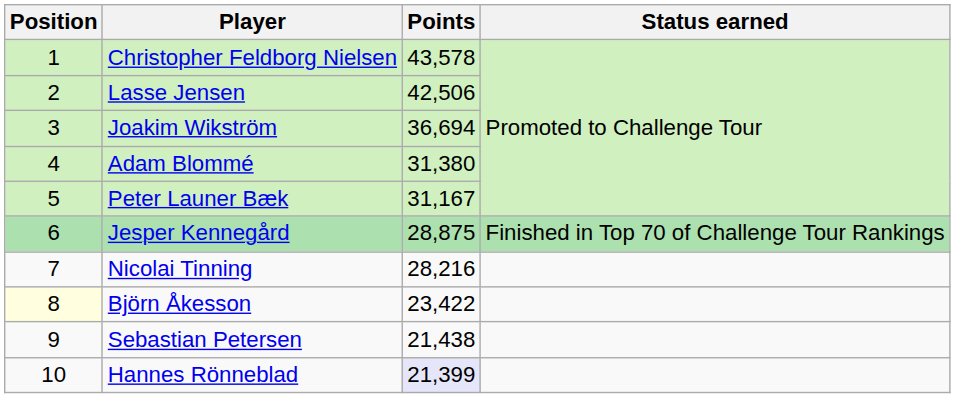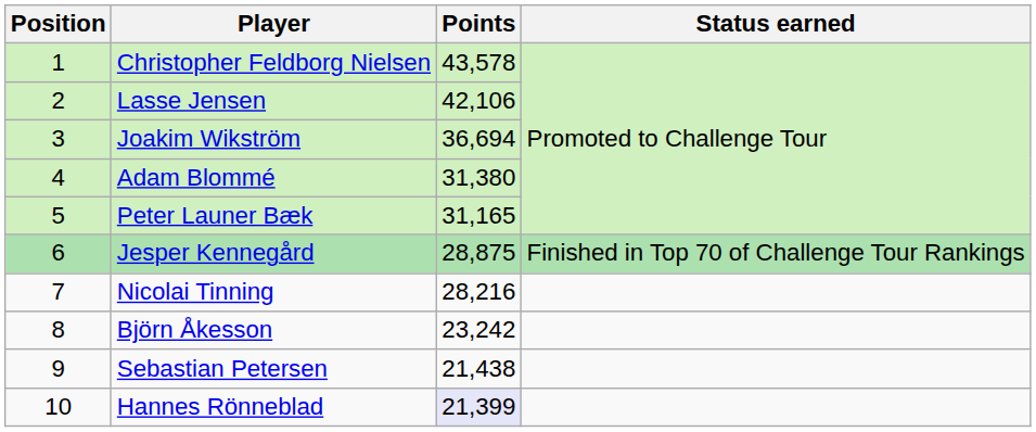Lasse Jensen | Points: 42,506 -> 42,106
Peter Launer Bæk | Points: 31,167 -> 31,165
Björn Åkesson | Position: lightyellow background -> no background
Björn Åkesson | Points: 23,422 -> 23,242
